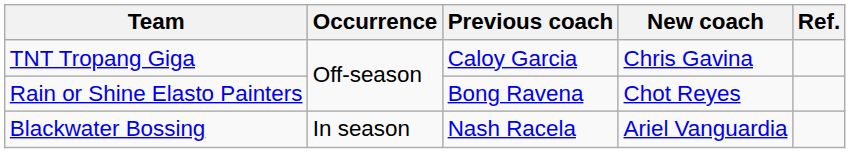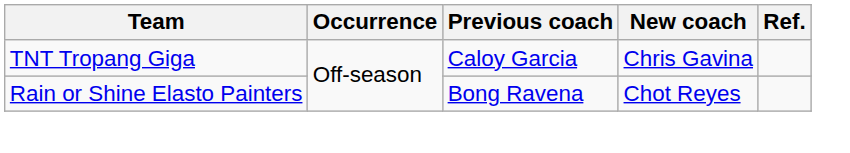- row: Blackwater Bossing | In season | Nash Racela | Ariel Vanguardia
